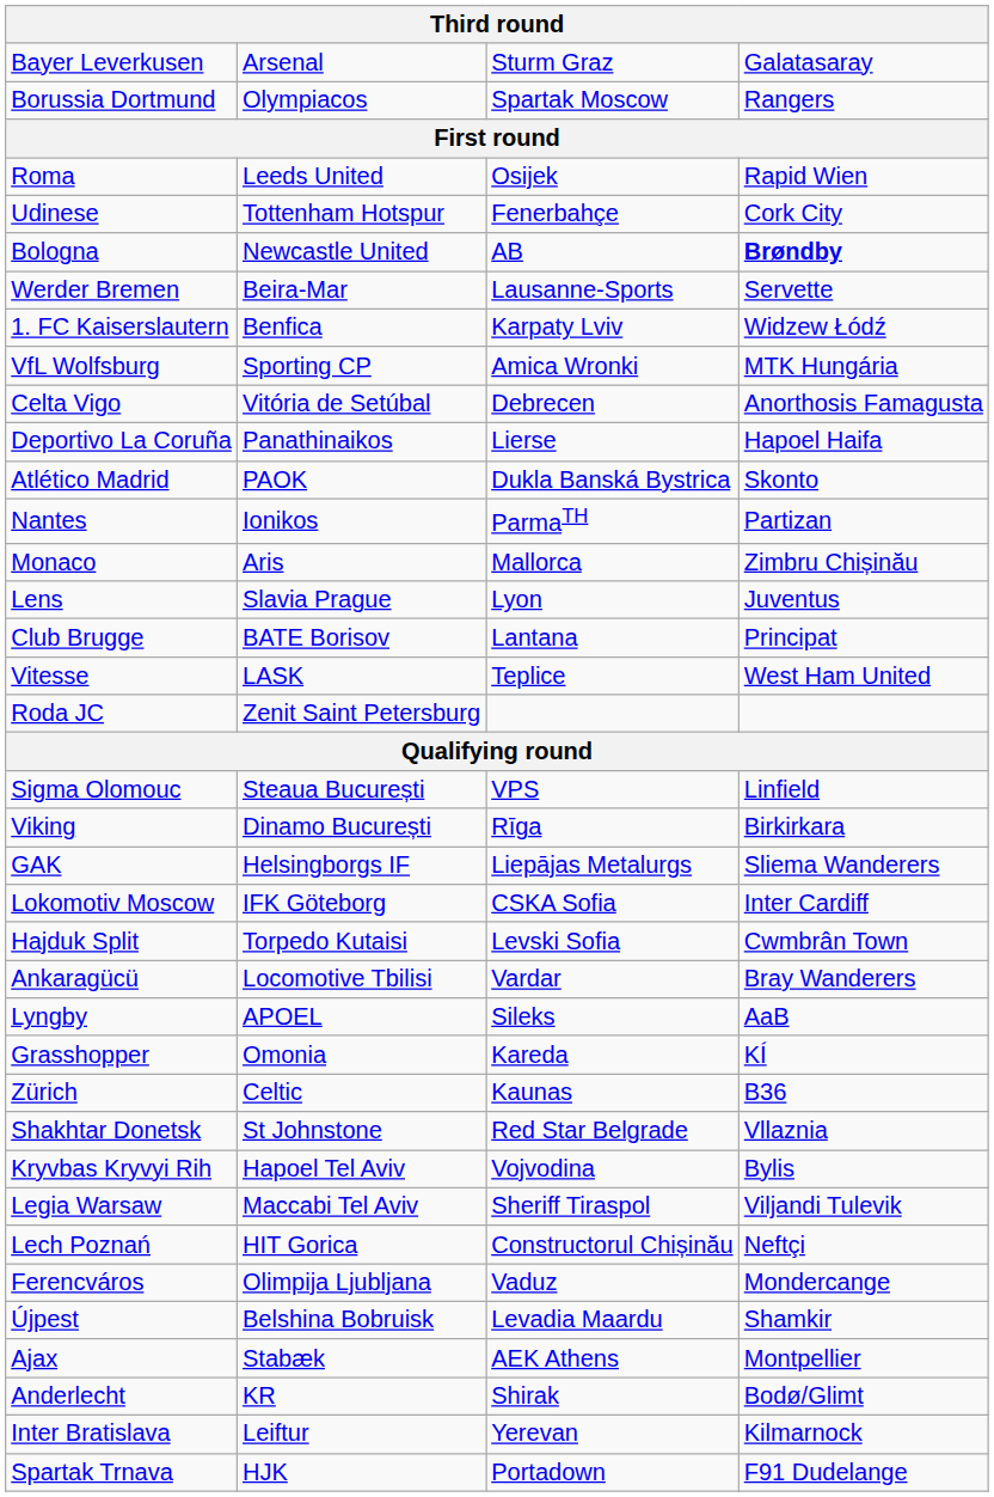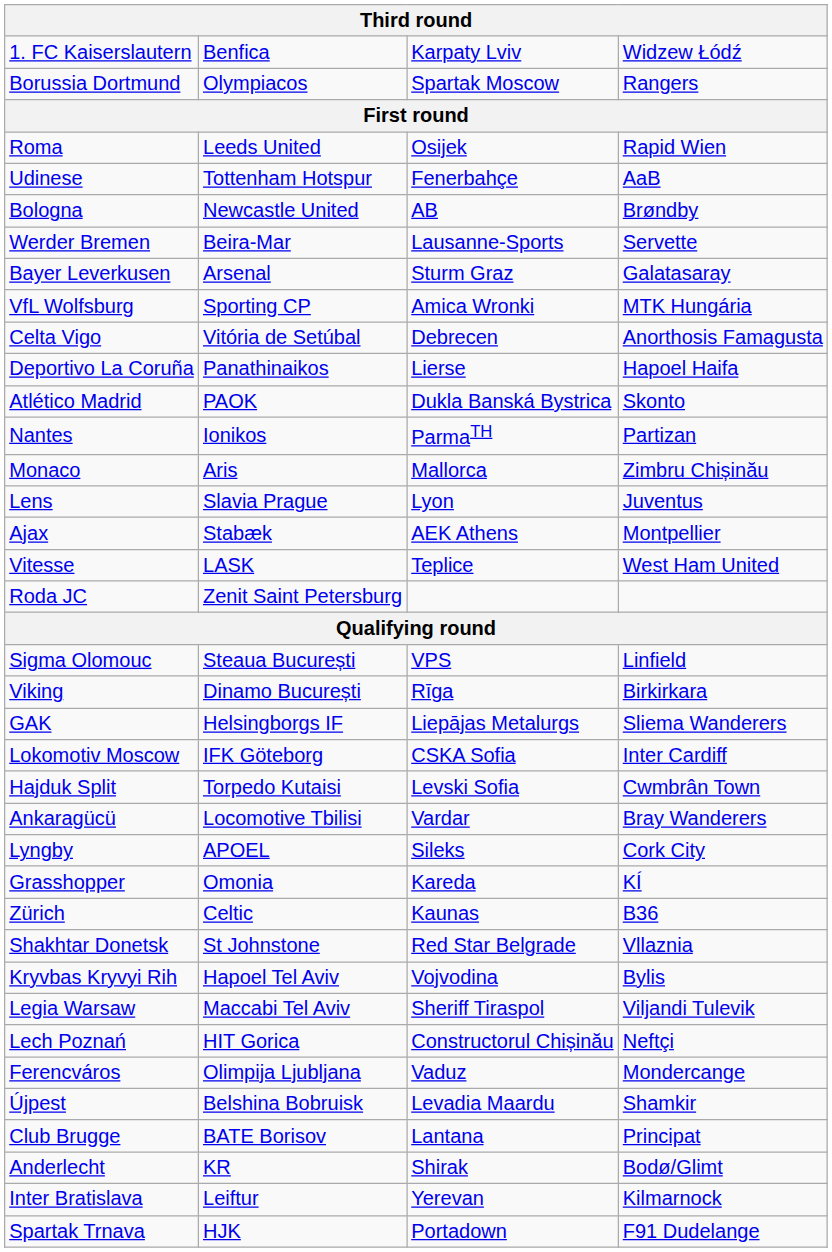rows swapped: Bayer Leverkusen <-> 1. FC Kaiserslautern
Udinese | column 4: Cork City -> AaB
Bologna | column 4: bold -> normal
rows swapped: Ajax <-> Club Brugge
Lyngby | column 4: AaB -> Cork City
